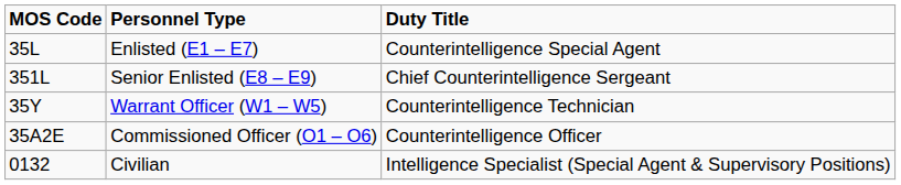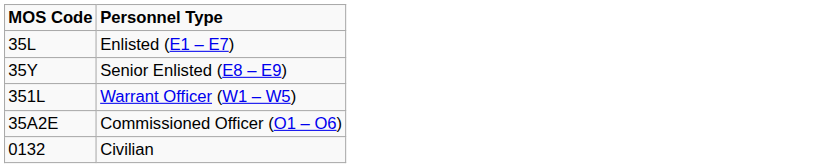- column: Duty Title | Counterintelligence Special Agent | Chief Counterintelligence Sergeant | Counterintelligence Technician | Counterintelligence Officer | Intelligence Specialist (Special Agent & Supervisory Positions)
Senior Enlisted (E8 – E9) | MOS Code: 351L -> 35Y
Warrant Officer (W1 – W5) | MOS Code: 35Y -> 351L
